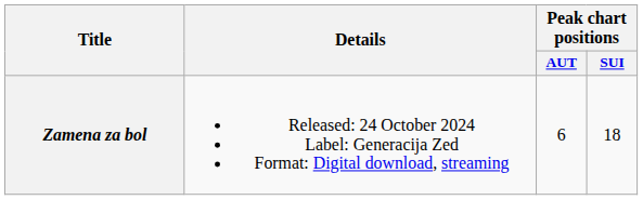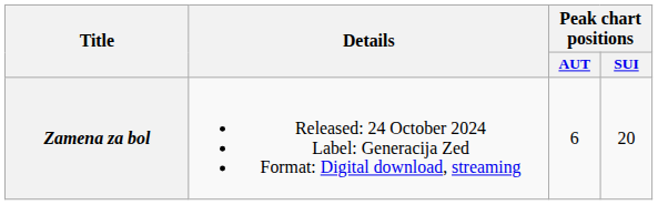Zamena za bol | Peak chart positions / SUI: 18 -> 20
